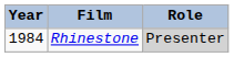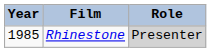Rhinestone | Year: 1984 -> 1985
